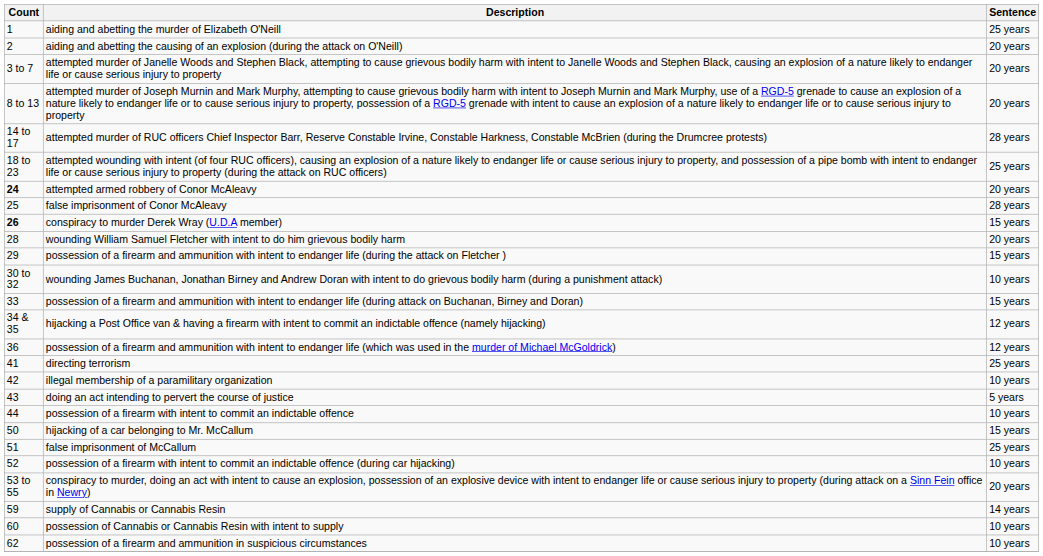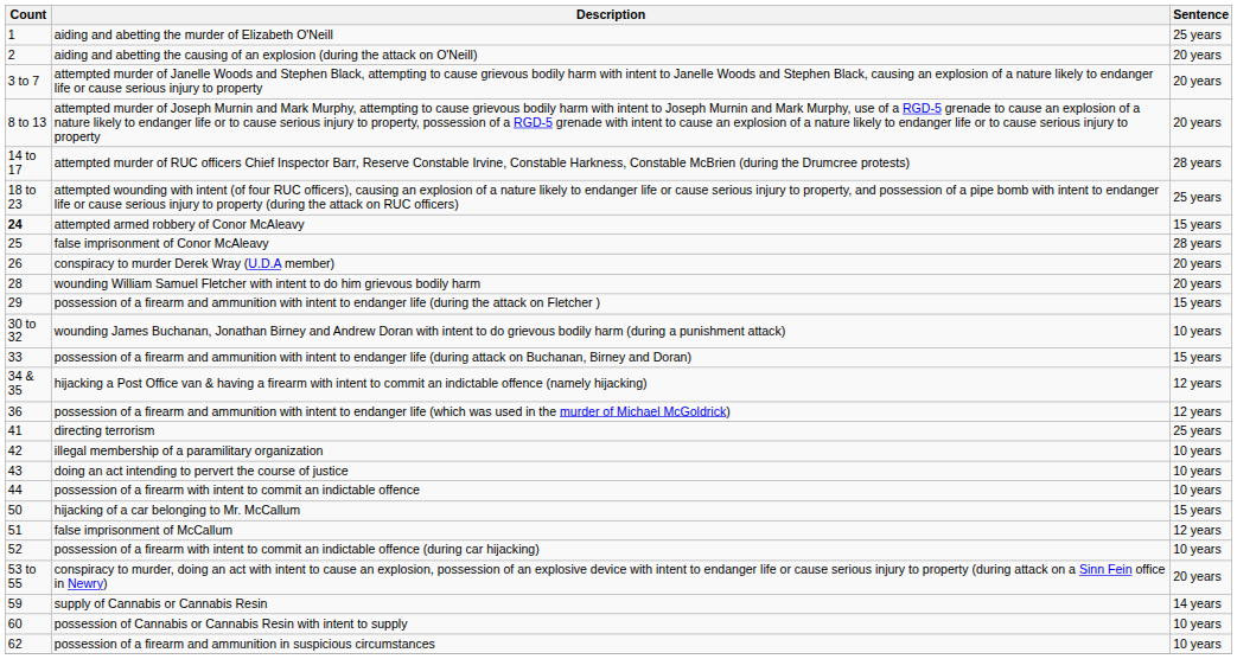attempted armed robbery of Conor McAleavy | Sentence: 20 years -> 15 years
conspiracy to murder Derek Wray (U.D.A member) | Count: bold -> normal
conspiracy to murder Derek Wray (U.D.A member) | Sentence: 15 years -> 20 years
doing an act intending to pervert the course of justice | Sentence: 5 years -> 10 years
false imprisonment of McCallum | Sentence: 25 years -> 12 years
